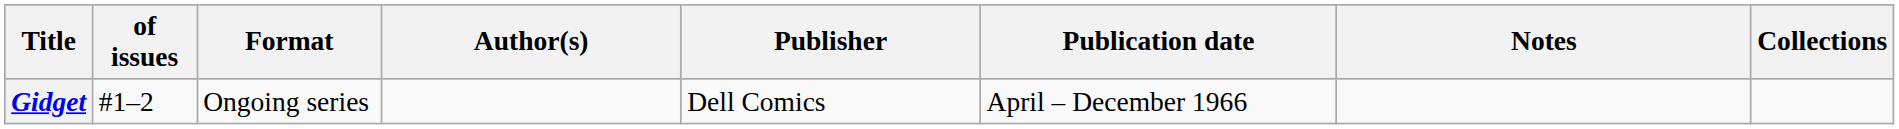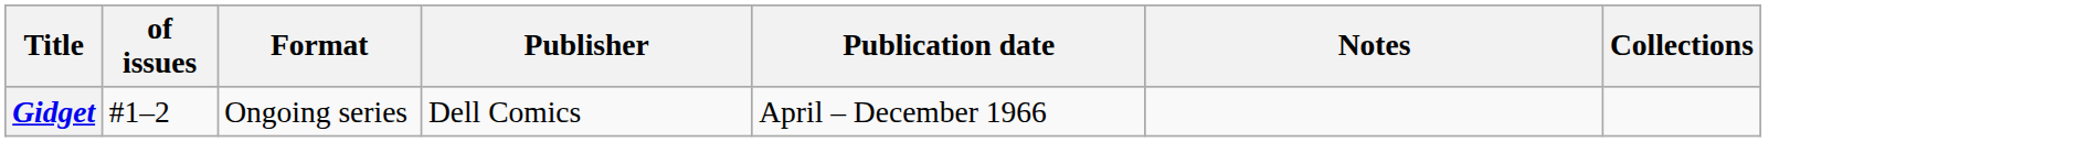- column: Author(s)
